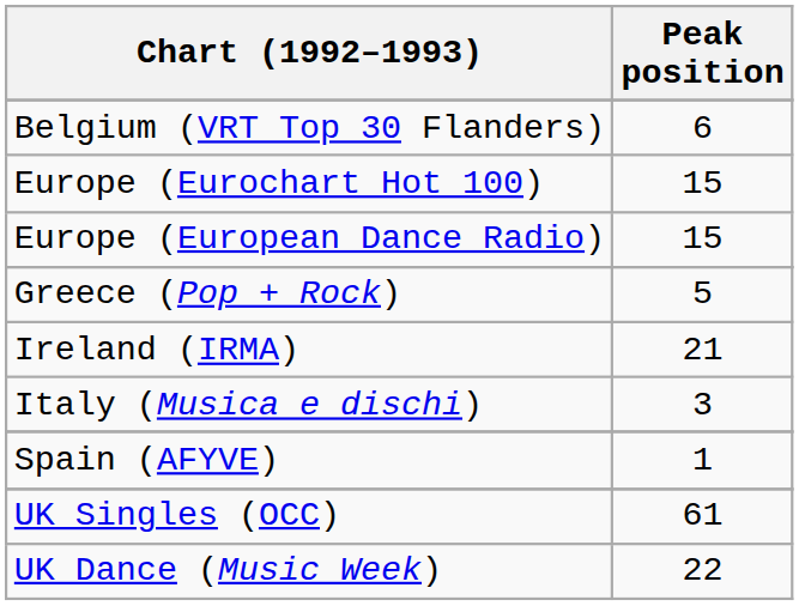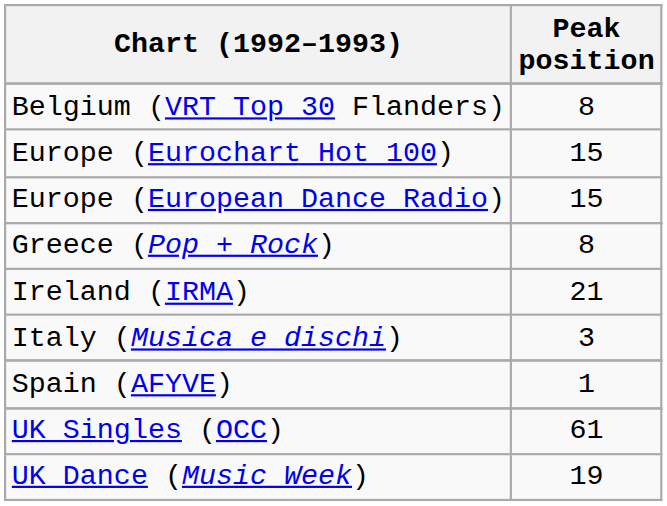Belgium (VRT Top 30 Flanders) | Peak position: 6 -> 8
Greece (Pop + Rock) | Peak position: 5 -> 8
UK Dance (Music Week) | Peak position: 22 -> 19
